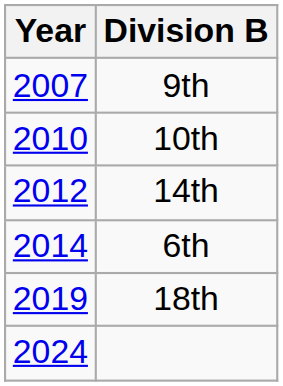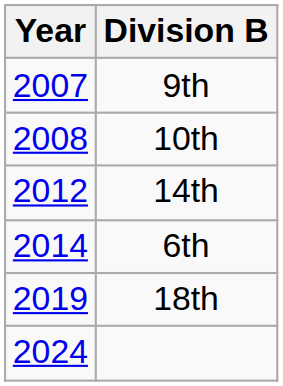10th | Year: 2010 -> 2008
